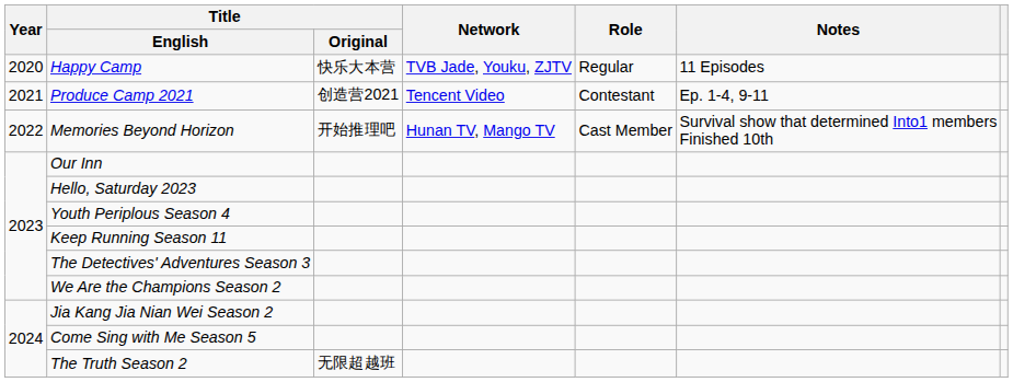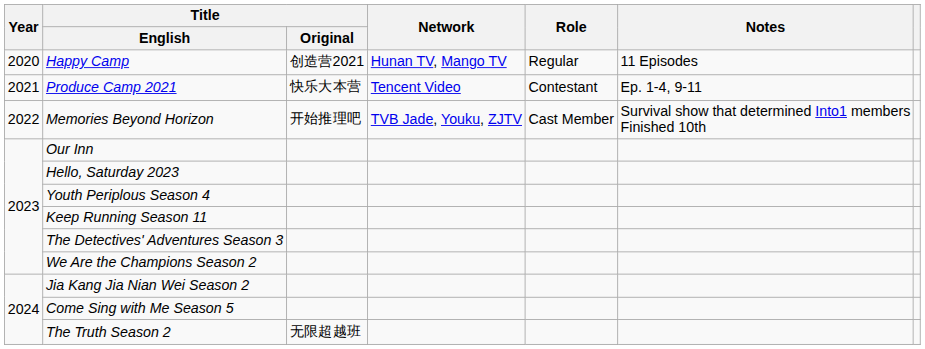Happy Camp | Title / Original: 快乐大本营 -> 创造营2021
Happy Camp | Network: TVB Jade, Youku, ZJTV -> Hunan TV, Mango TV
Produce Camp 2021 | Title / Original: 创造营2021 -> 快乐大本营
Memories Beyond Horizon | Network: Hunan TV, Mango TV -> TVB Jade, Youku, ZJTV
